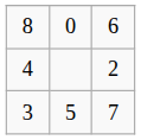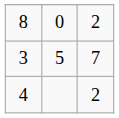8 | column 3: 6 -> 2
rows swapped: 3 <-> 4
